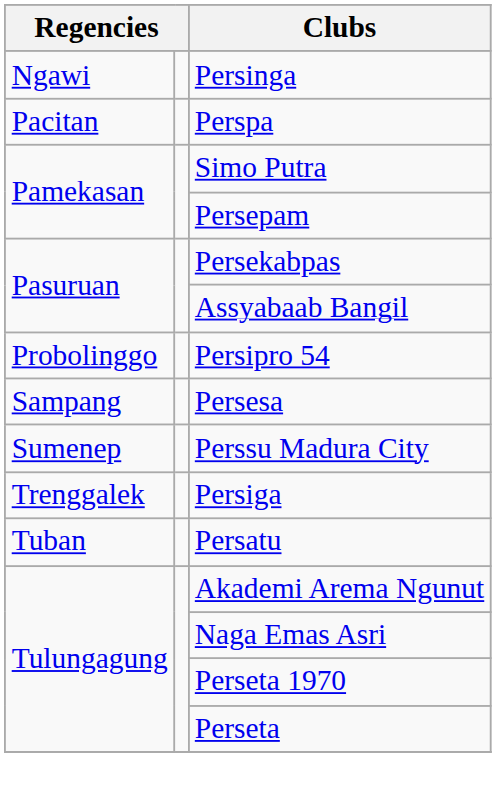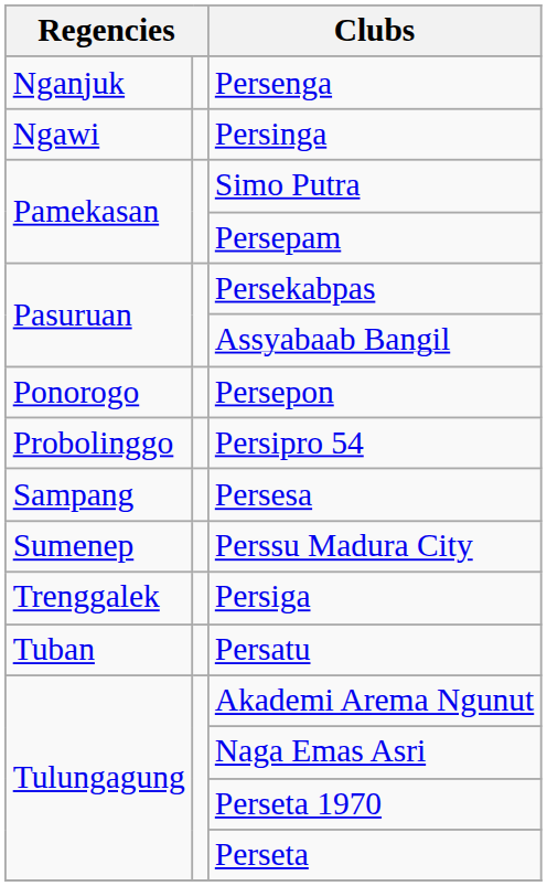+ row: Nganjuk | Persenga
- row: Pacitan | Perspa
+ row: Ponorogo | Persepon
